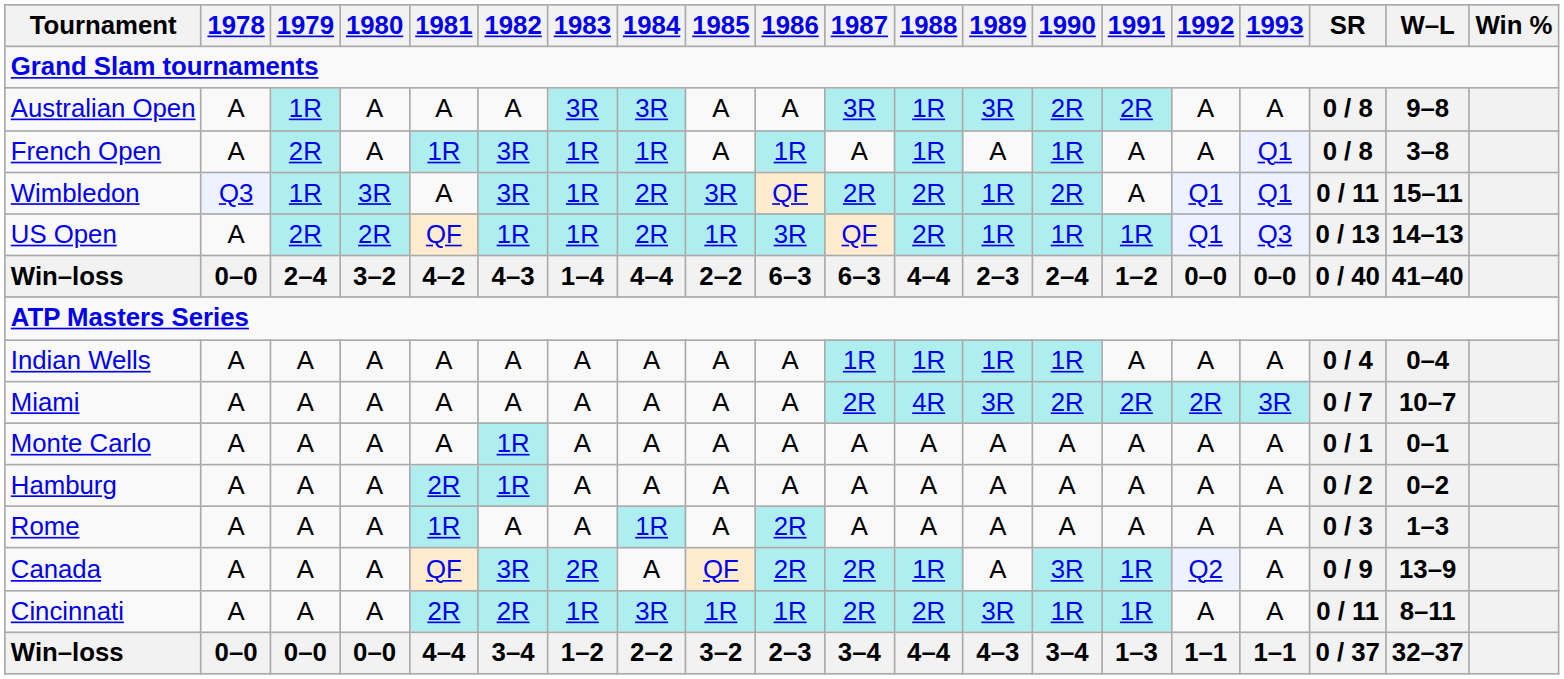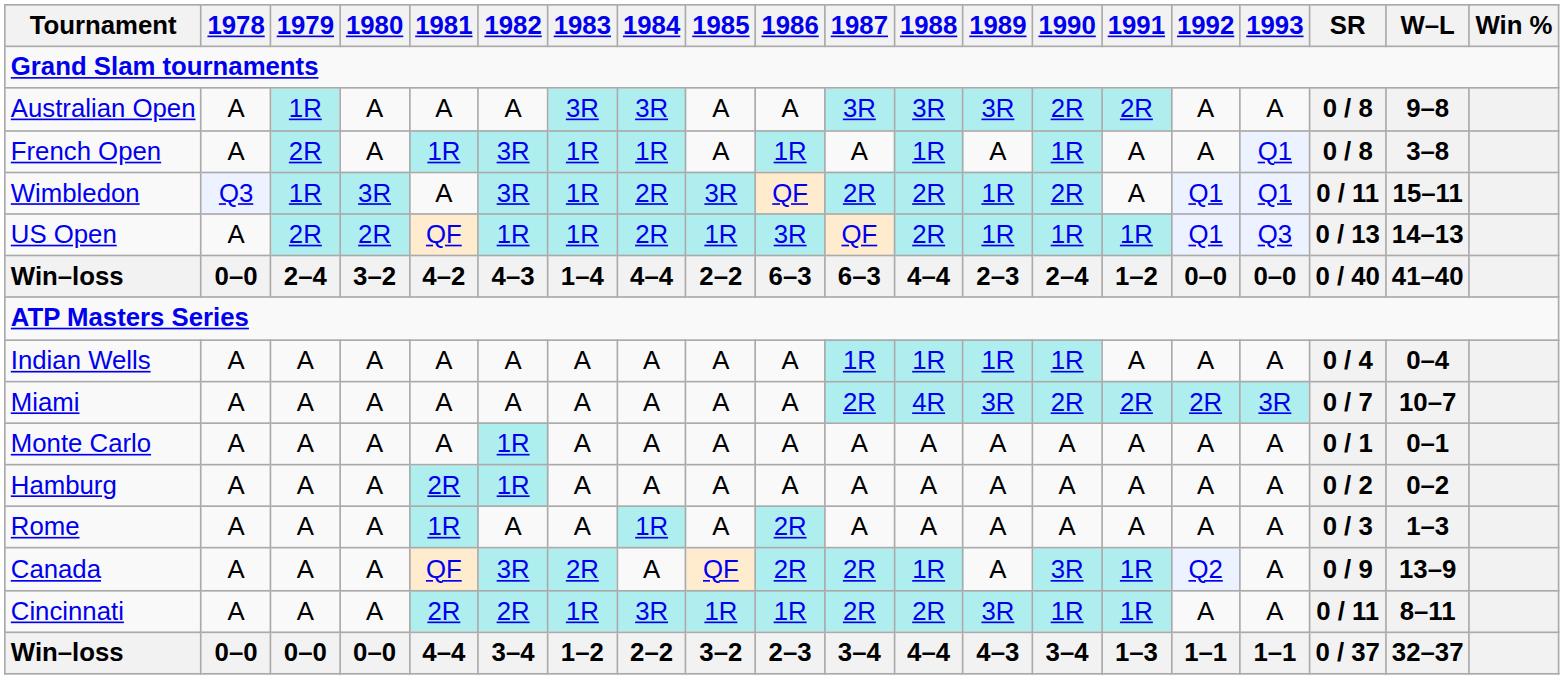Australian Open | 1988: 1R -> 3R
